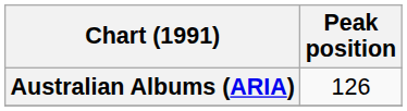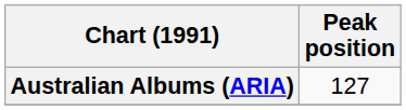Australian Albums (ARIA) | Peak position: 126 -> 127
